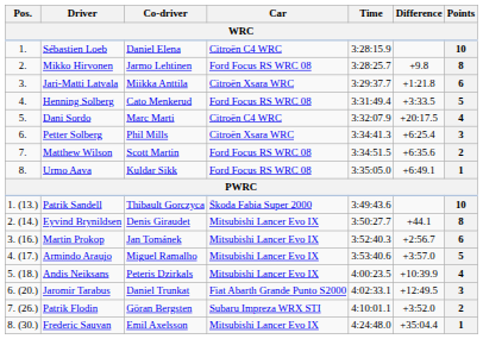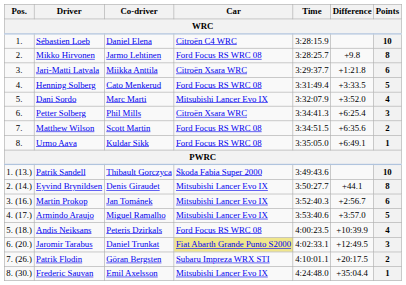Dani Sordo | Car: Citroën C4 WRC -> Mitsubishi Lancer Evo IX
Dani Sordo | Difference: +20:17.5 -> +3:52.0
Andis Neiksans | Car: Mitsubishi Lancer Evo IX -> Ford Focus RS WRC 08
Jaromir Tarabus | Car: no background -> khaki background
Patrik Flodin | Difference: +3:52.0 -> +20:17.5
